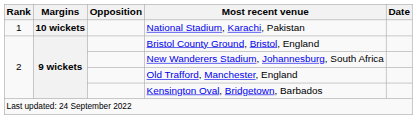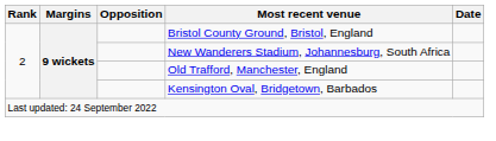- row: 1 | 10 wickets | National Stadium, Karachi, Pakistan
